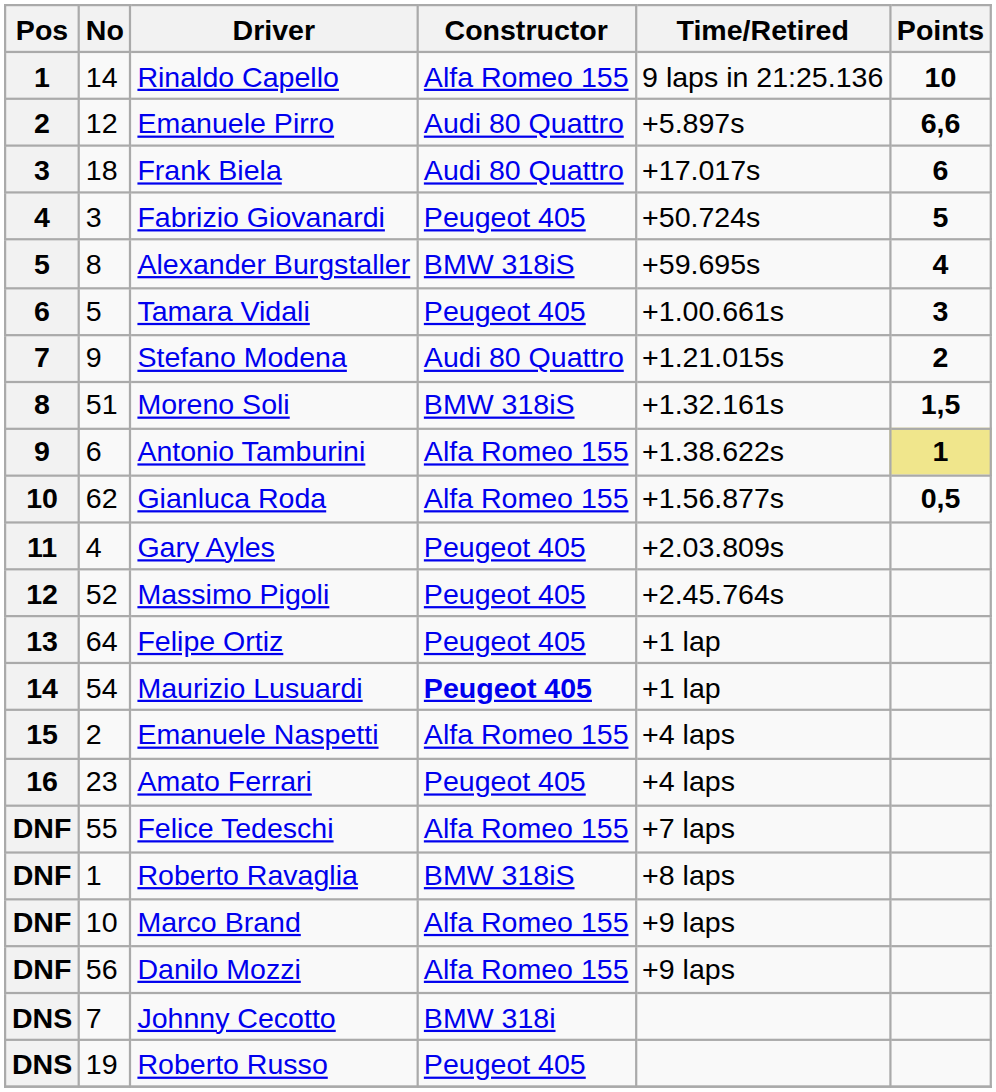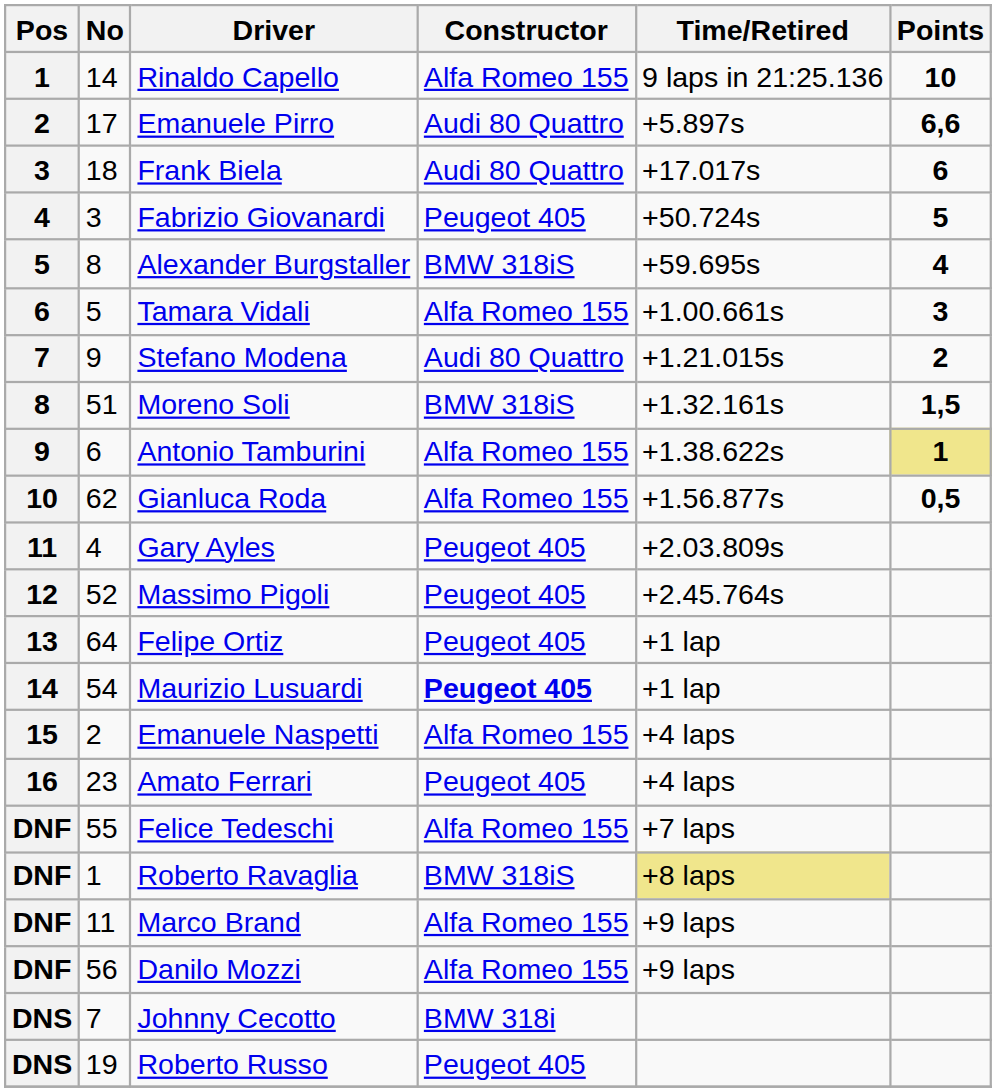Emanuele Pirro | No: 12 -> 17
Tamara Vidali | Constructor: Peugeot 405 -> Alfa Romeo 155
Roberto Ravaglia | Time/Retired: no background -> khaki background
Marco Brand | No: 10 -> 11
